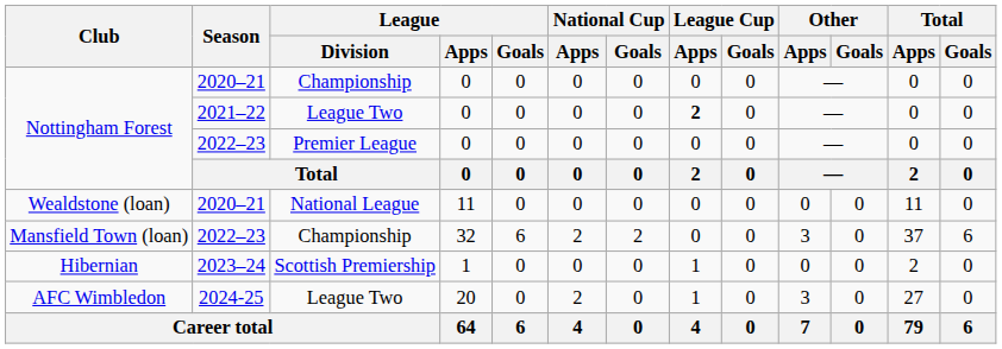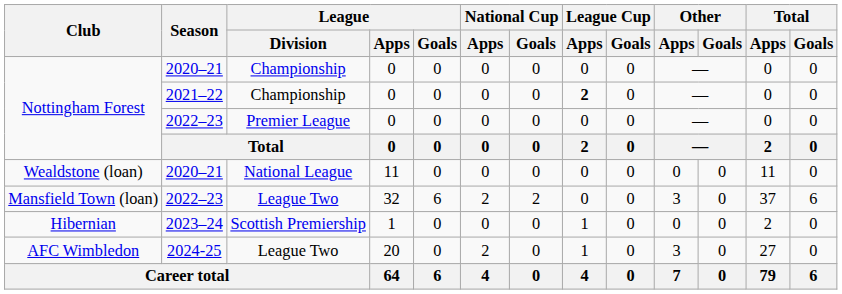Nottingham Forest / 2021–22 | League / Division: League Two -> Championship
Mansfield Town (loan) | League / Division: Championship -> League Two
